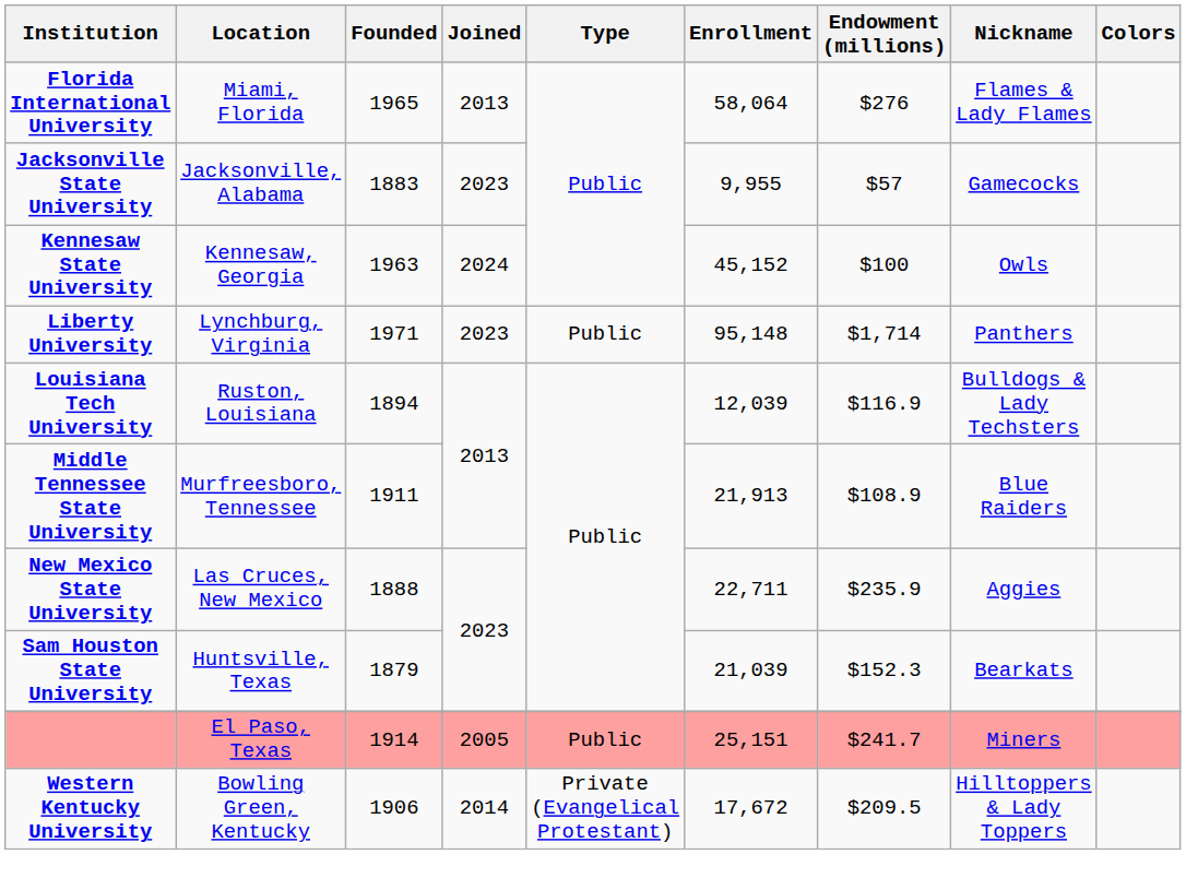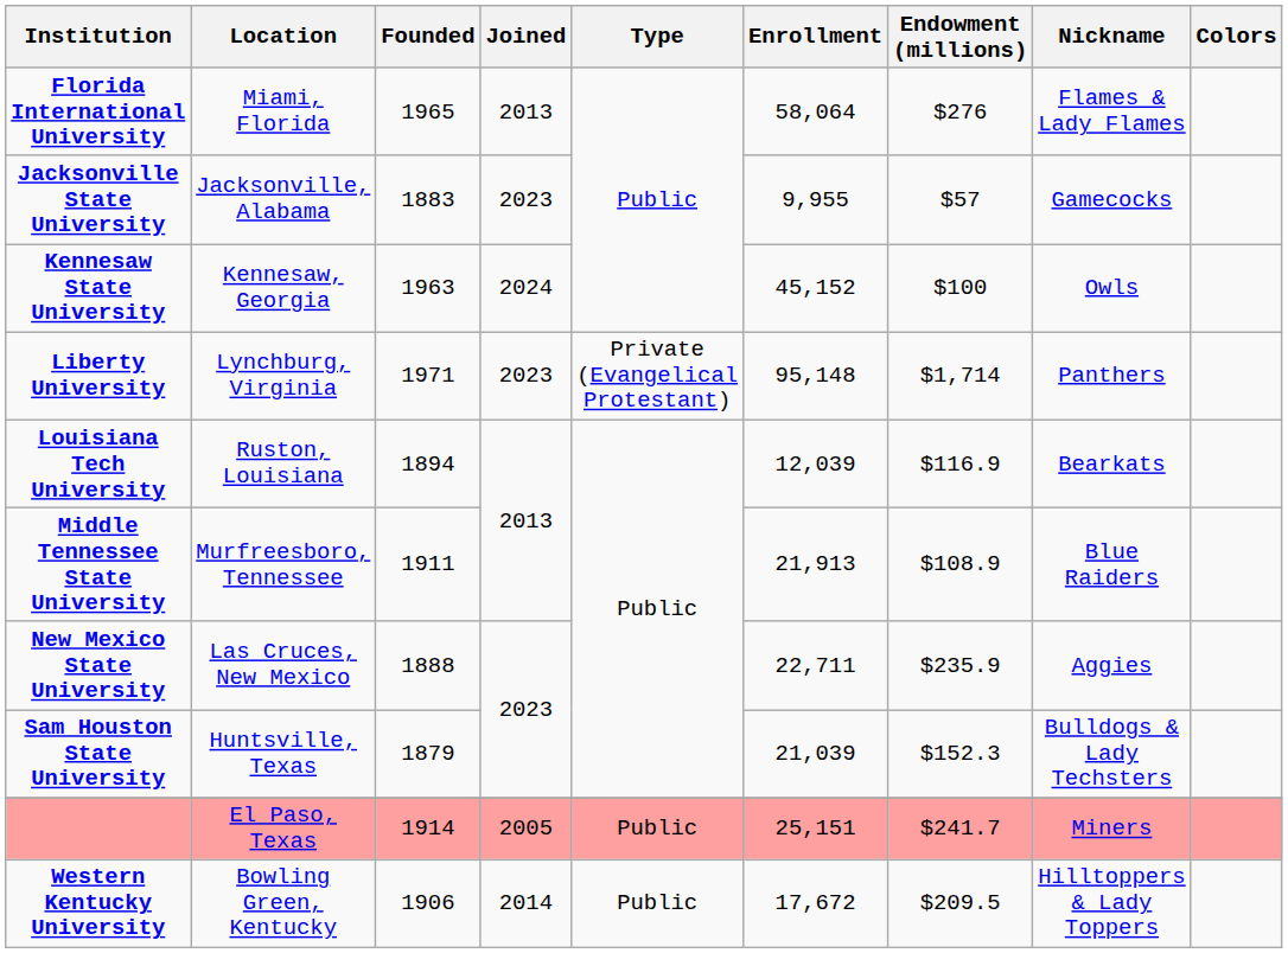Liberty University | Type: Public -> Private (Evangelical Protestant)
Louisiana Tech University | Nickname: Bulldogs & Lady Techsters -> Bearkats
Sam Houston State University | Nickname: Bearkats -> Bulldogs & Lady Techsters
Western Kentucky University | Type: Private (Evangelical Protestant) -> Public
